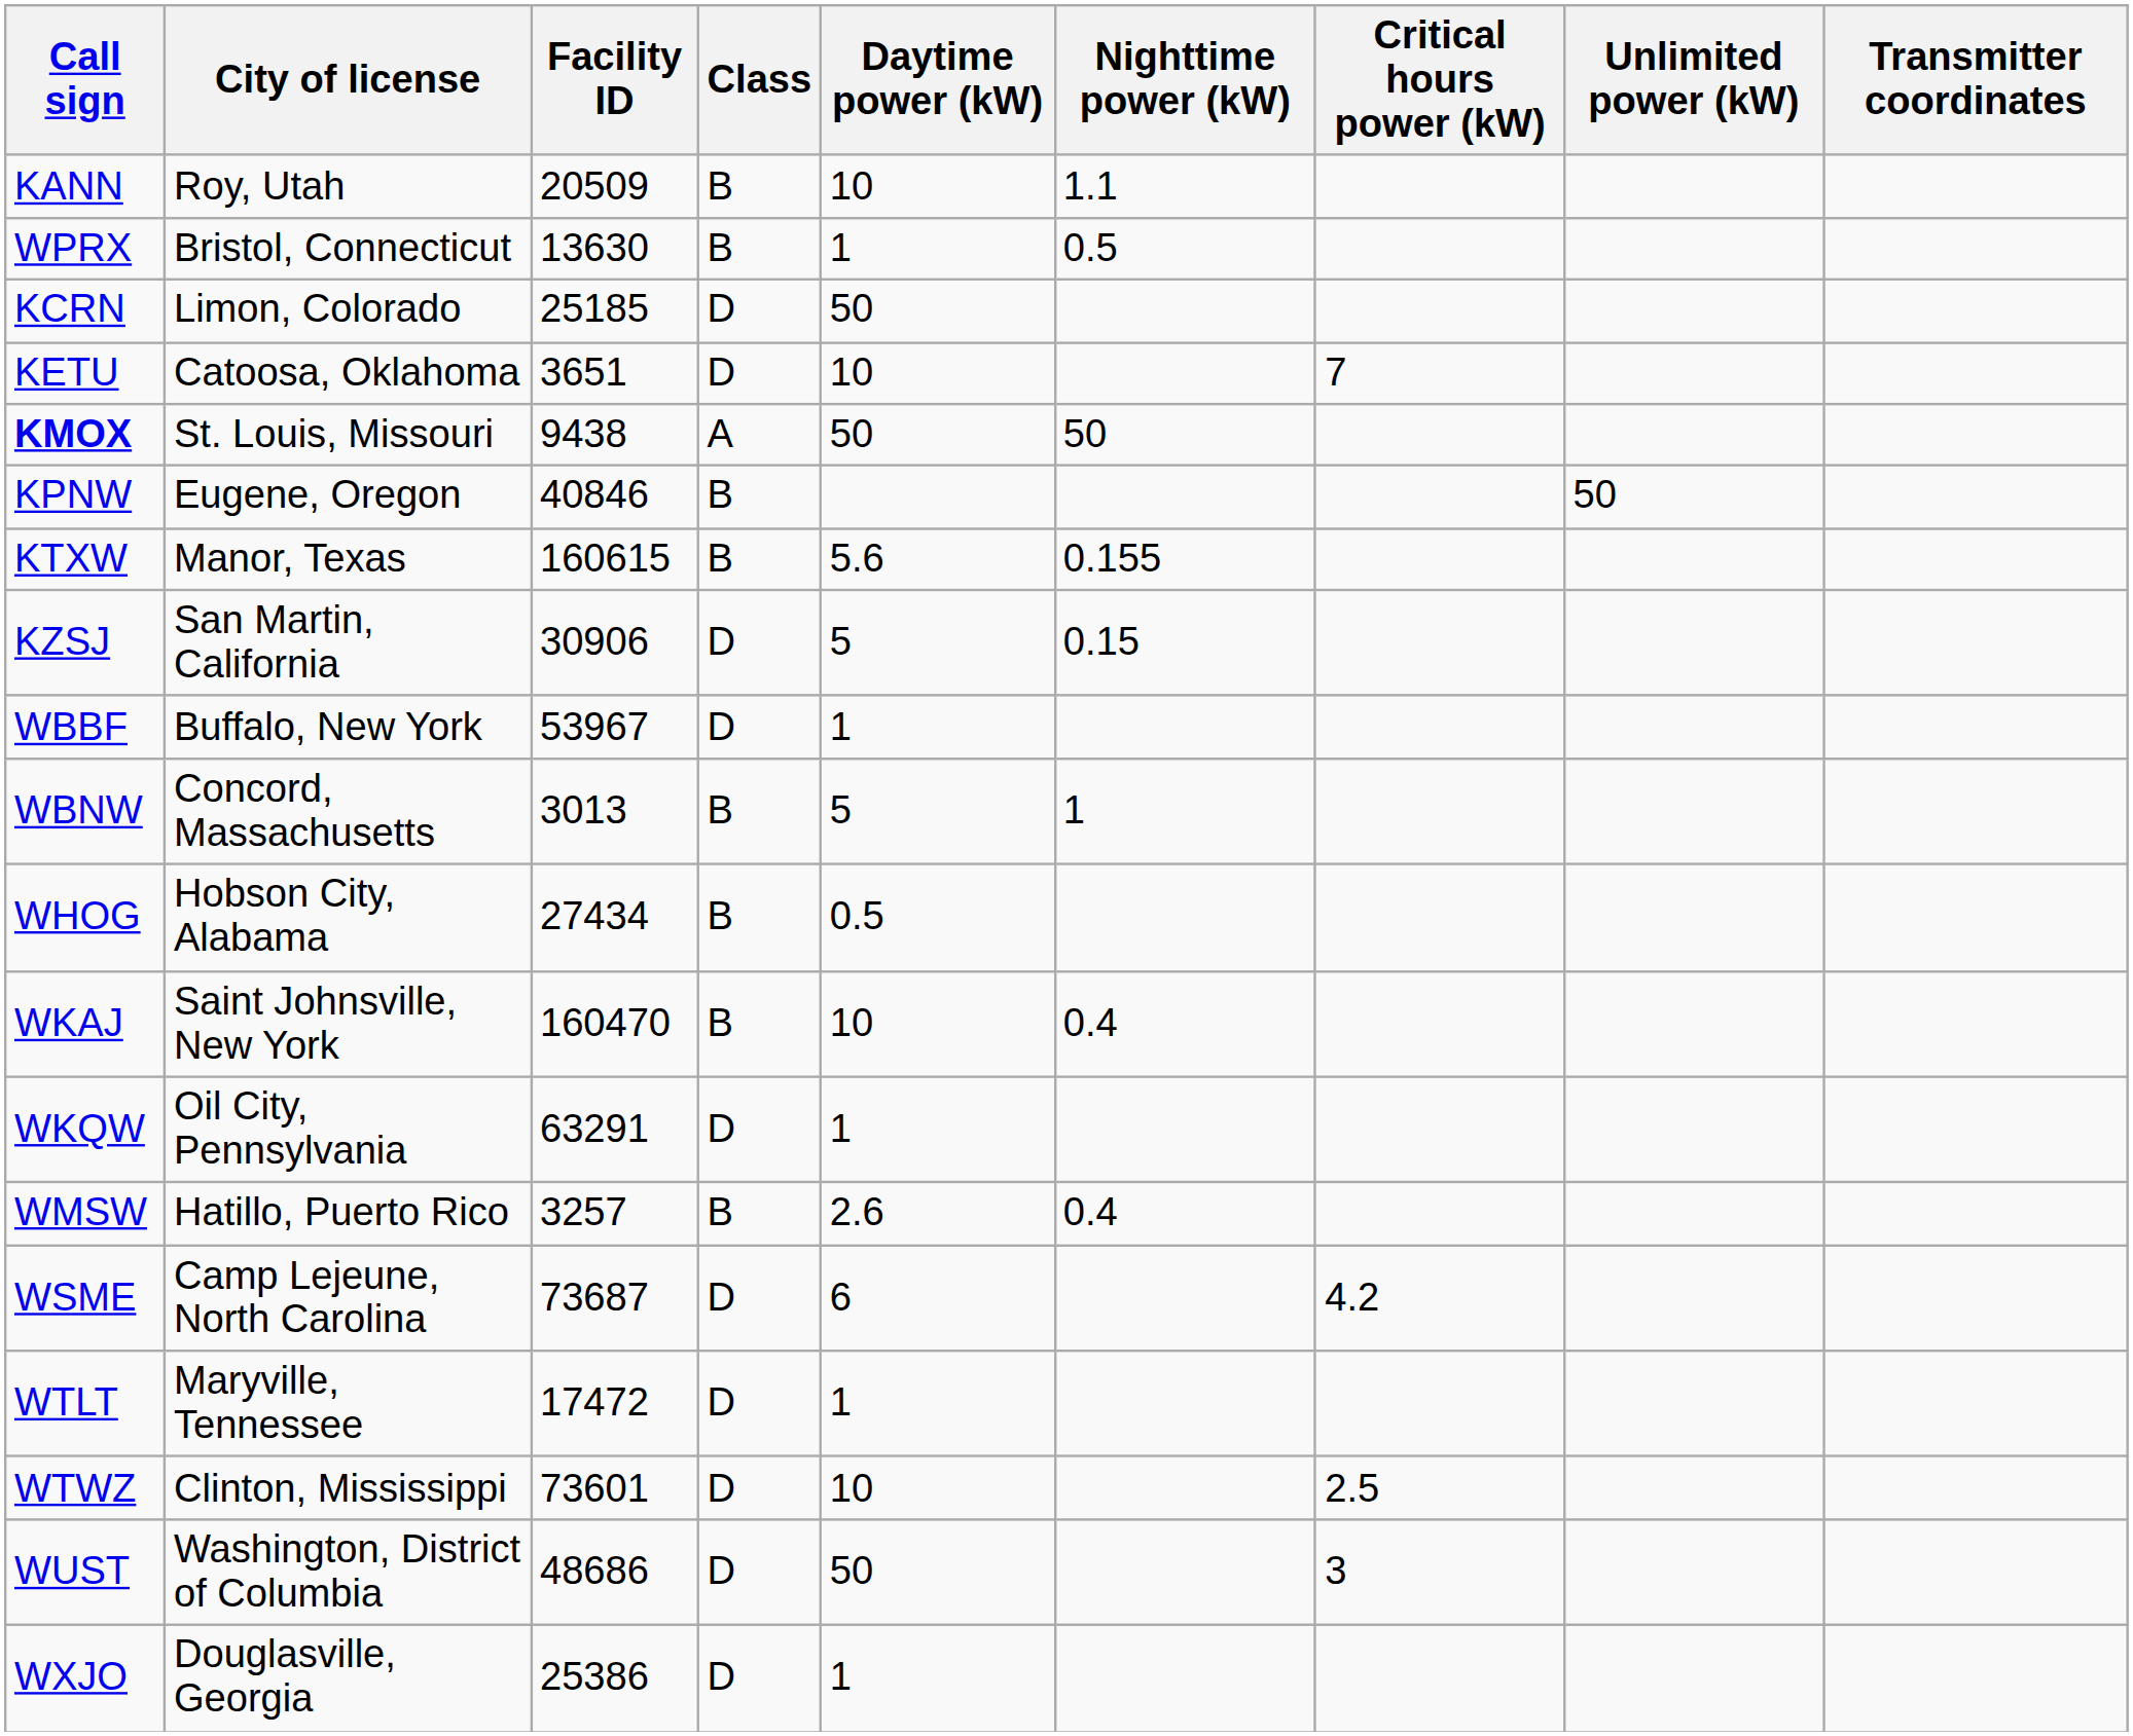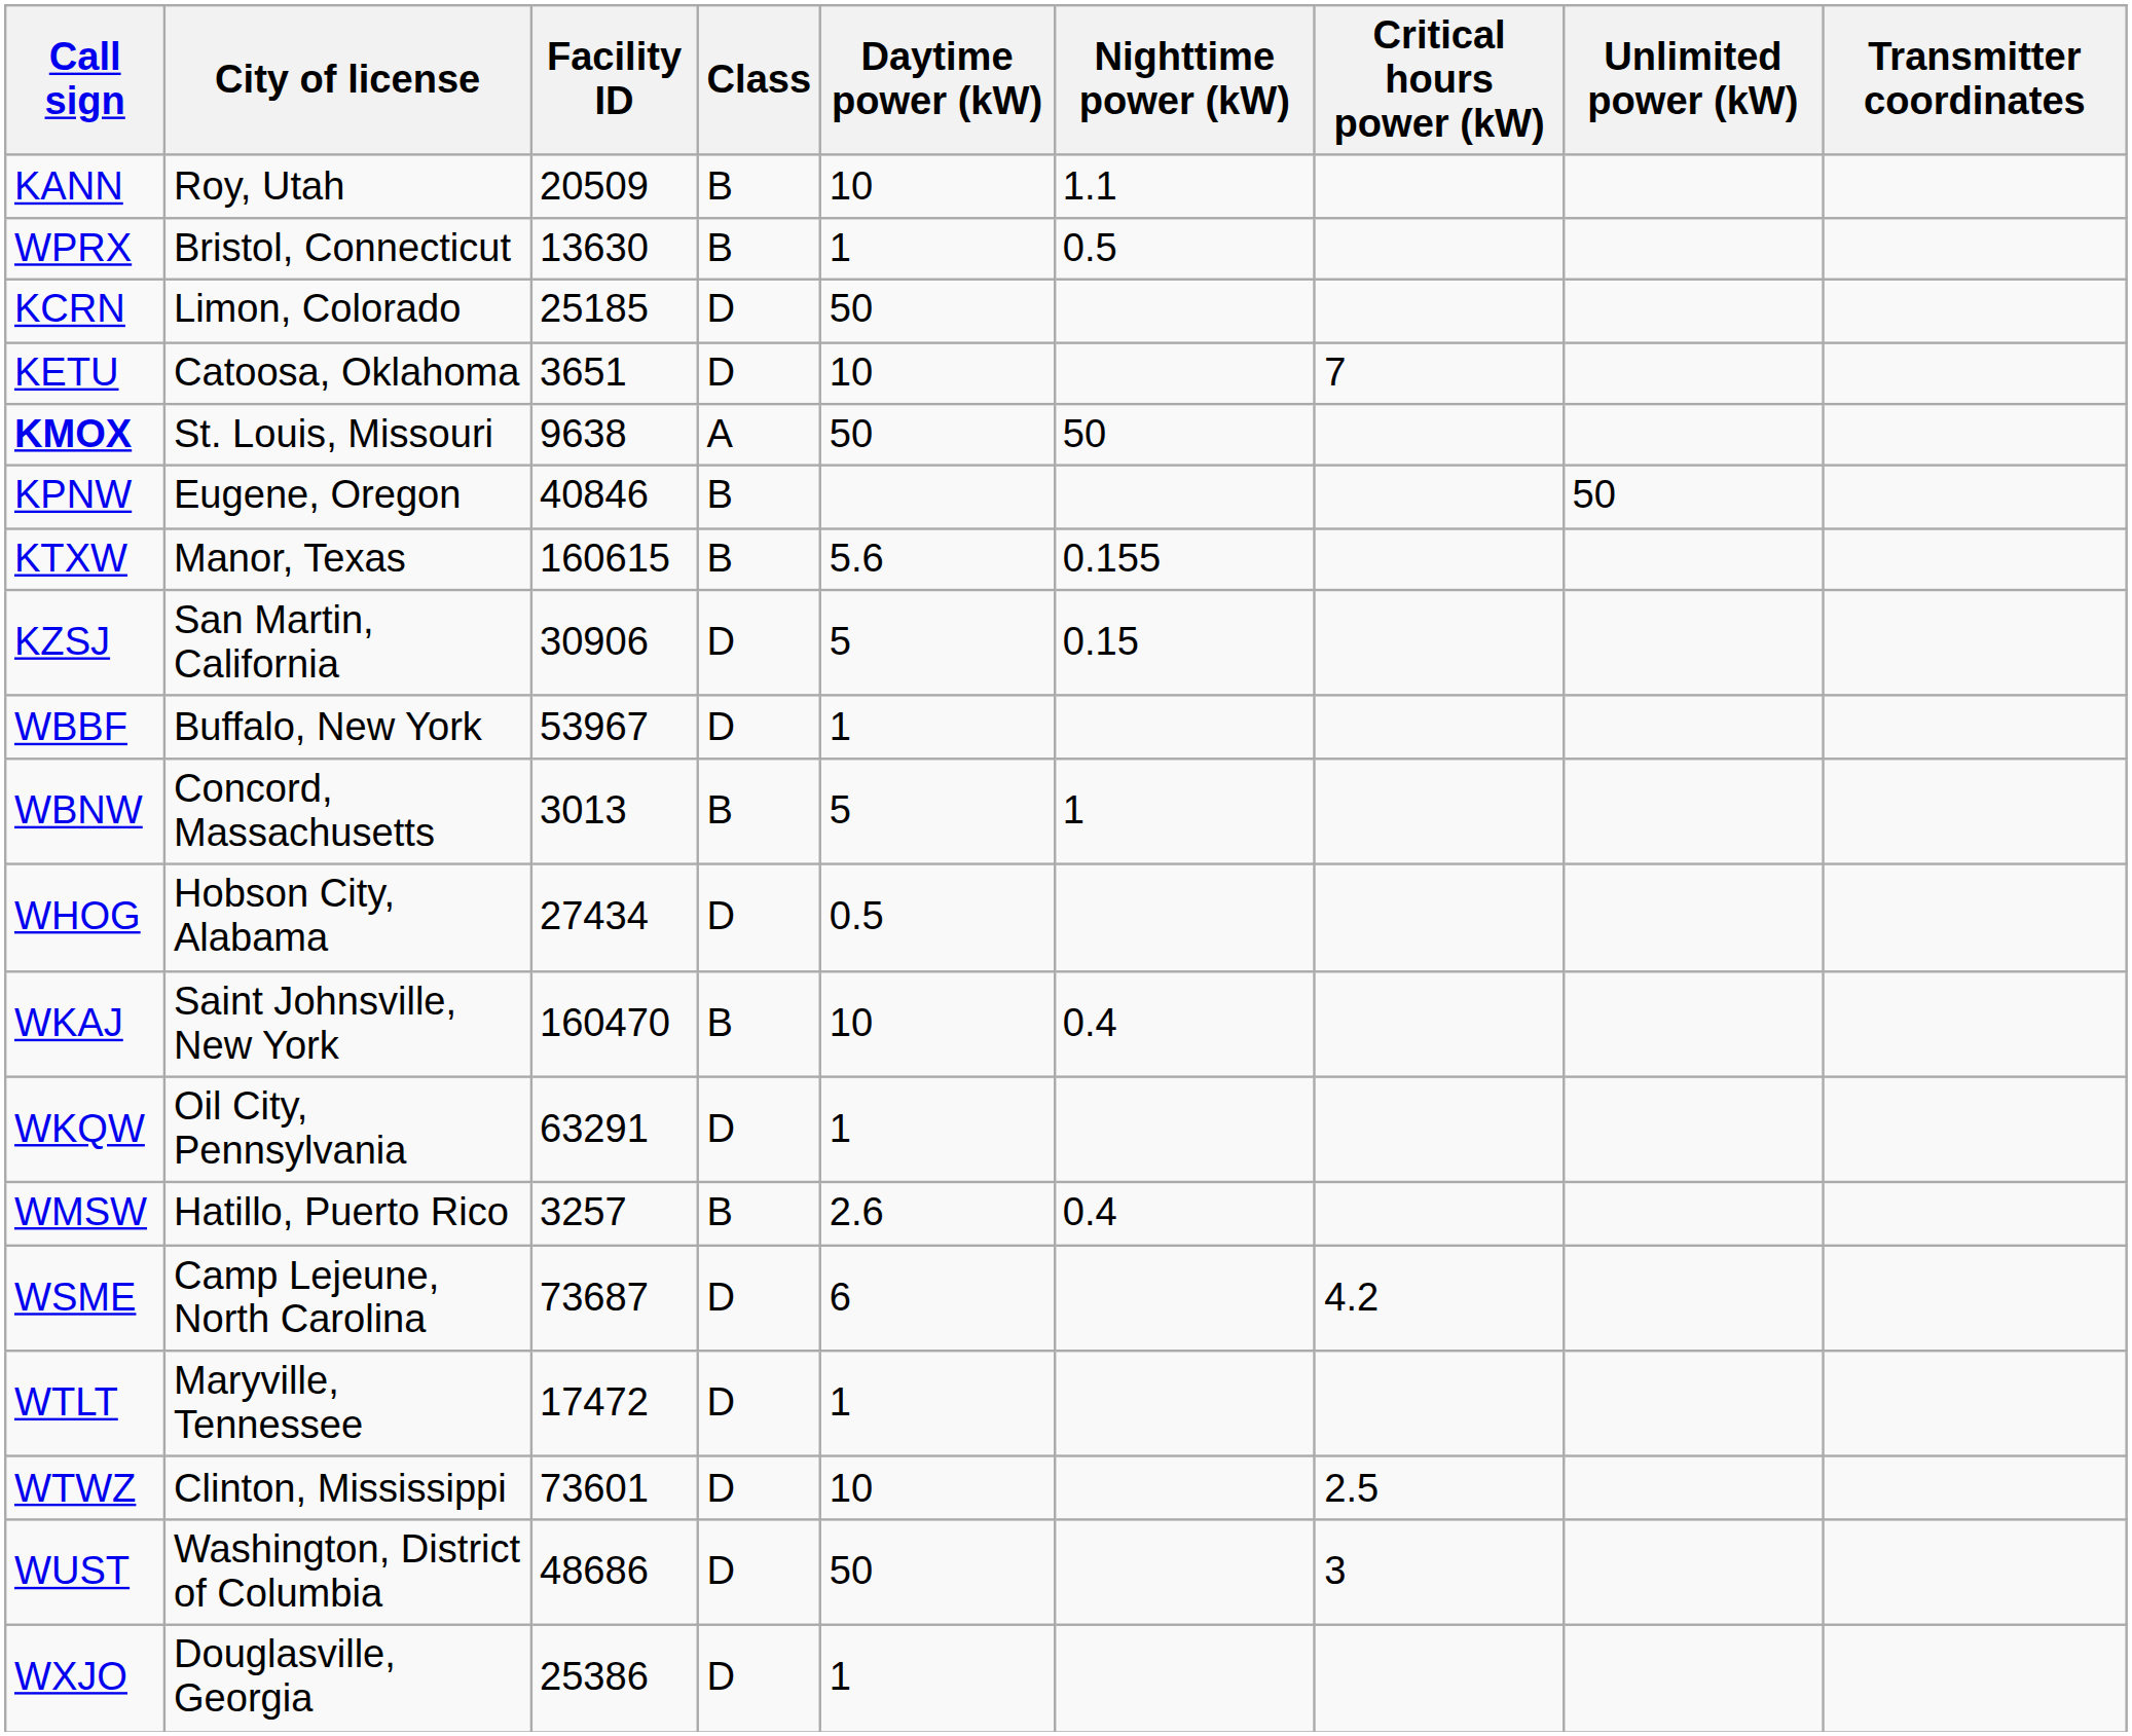KMOX | Facility ID: 9438 -> 9638
WHOG | Class: B -> D
